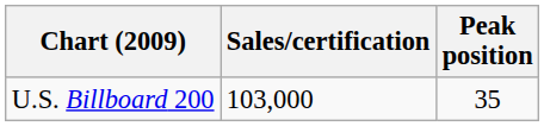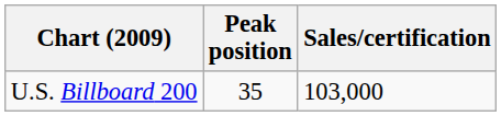columns swapped: Peak position <-> Sales/certification
